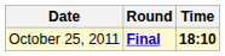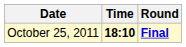columns swapped: Time <-> Round
